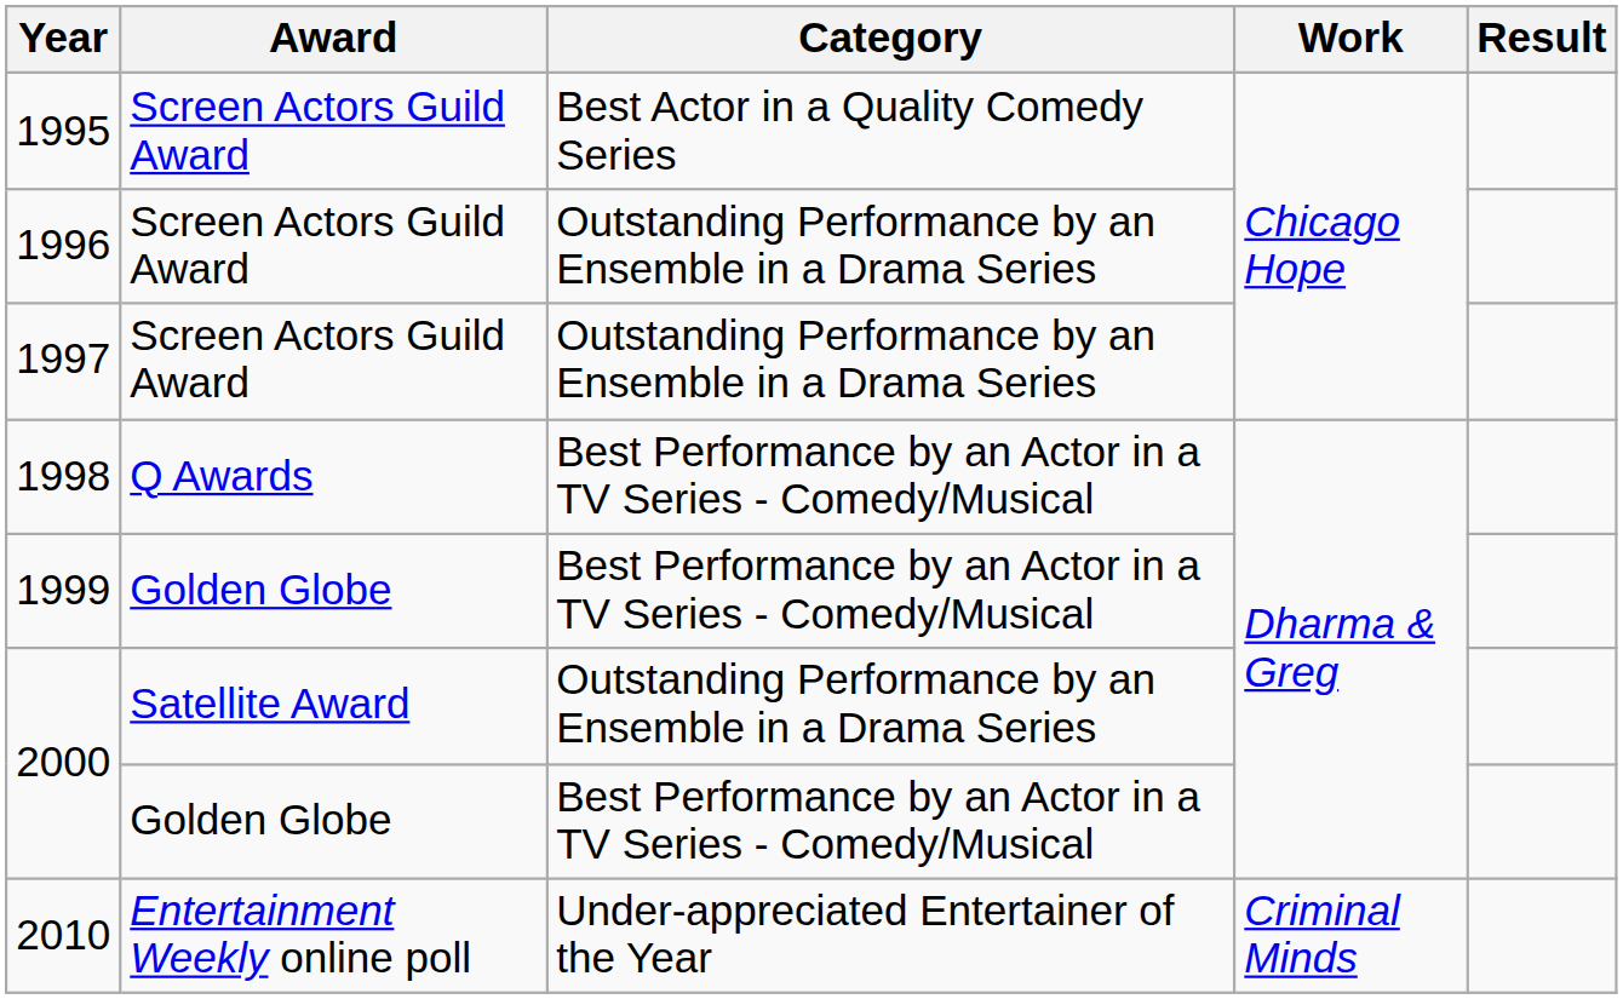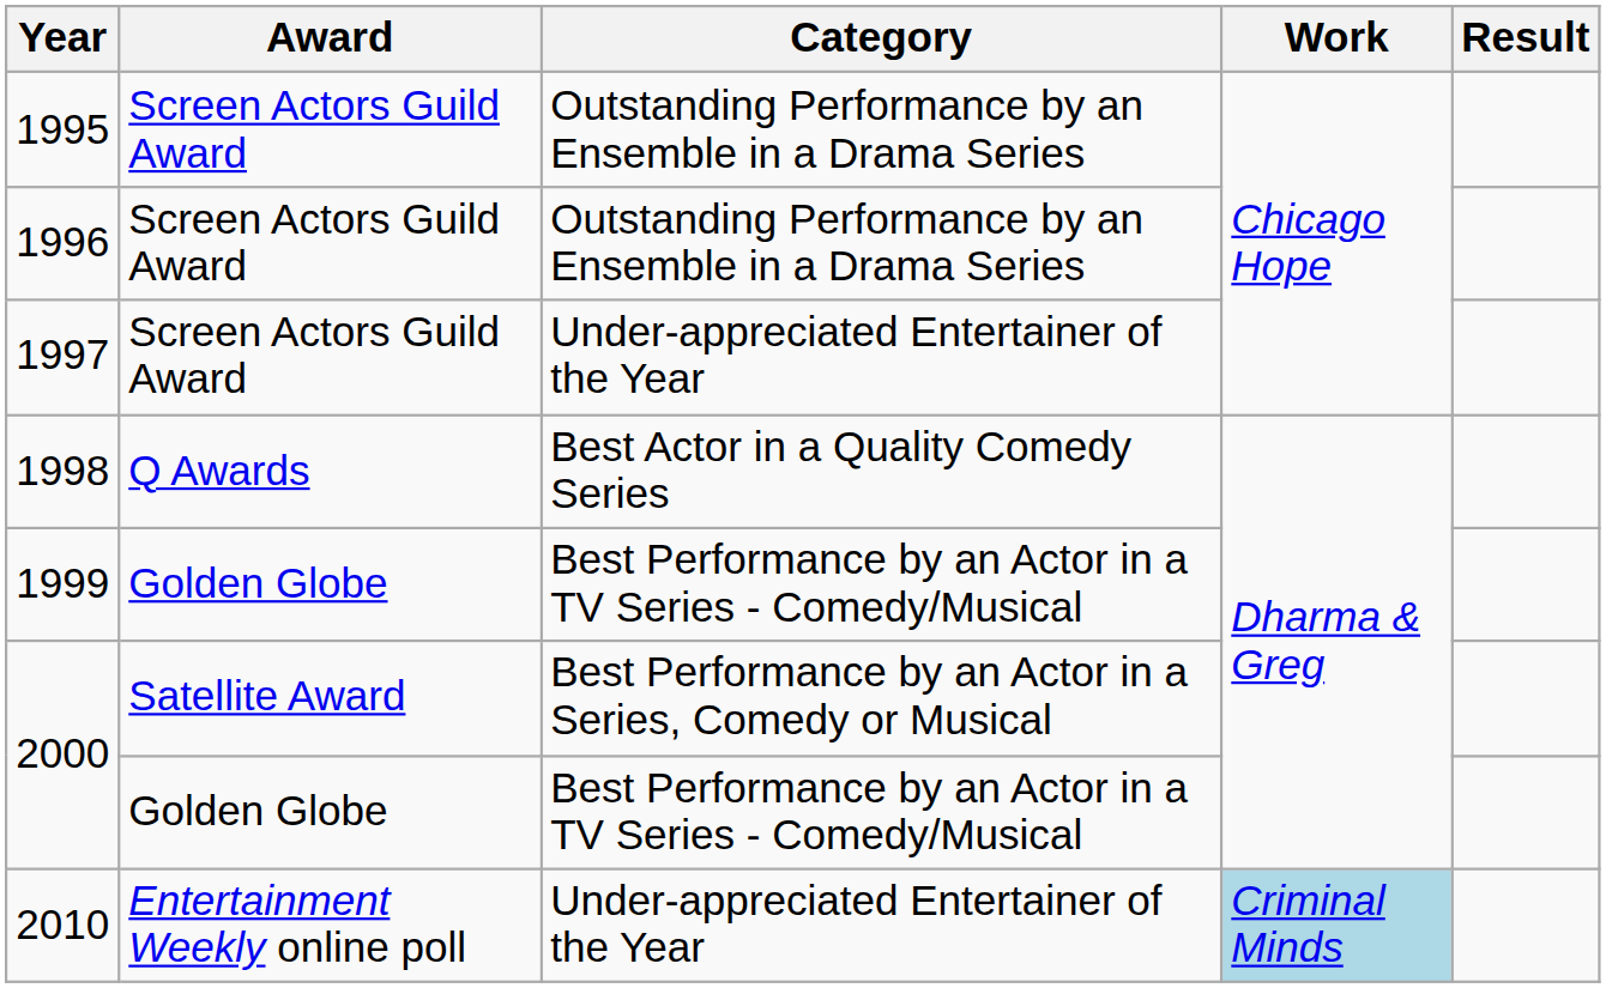1995 | Category: Best Actor in a Quality Comedy Series -> Outstanding Performance by an Ensemble in a Drama Series
1997 | Category: Outstanding Performance by an Ensemble in a Drama Series -> Under-appreciated Entertainer of the Year
1998 | Category: Best Performance by an Actor in a TV Series - Comedy/Musical -> Best Actor in a Quality Comedy Series
2000 / Satellite Award | Category: Outstanding Performance by an Ensemble in a Drama Series -> Best Performance by an Actor in a Series, Comedy or Musical
2010 | Work: no background -> lightblue background
